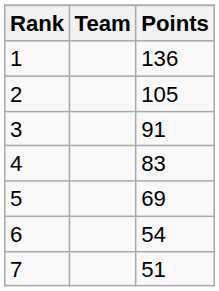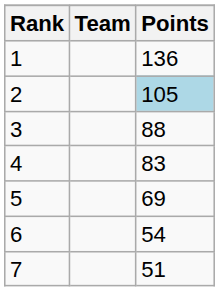2 | Points: no background -> lightblue background
3 | Points: 91 -> 88
